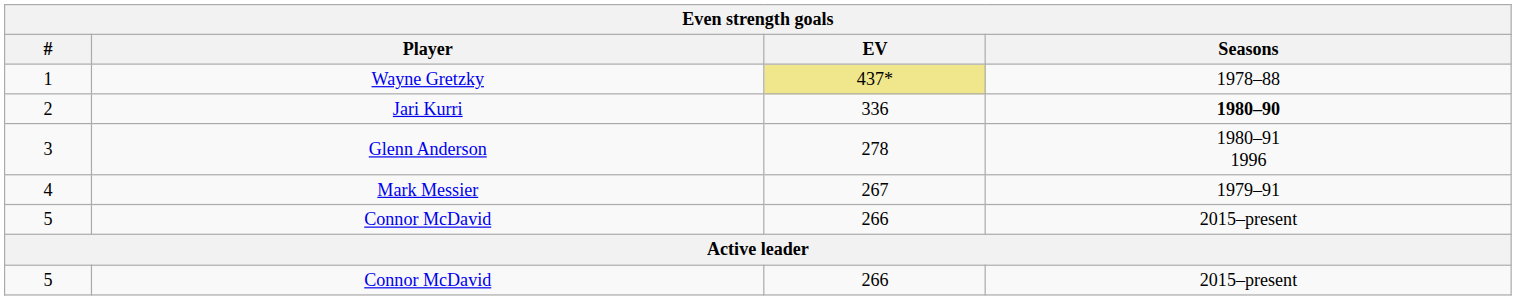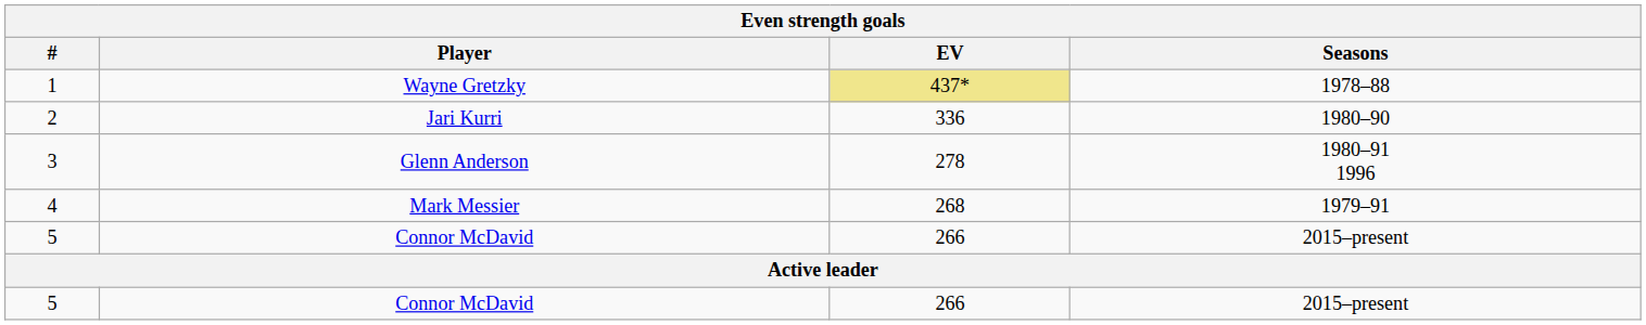2 | Seasons: bold -> normal
4 | EV: 267 -> 268
